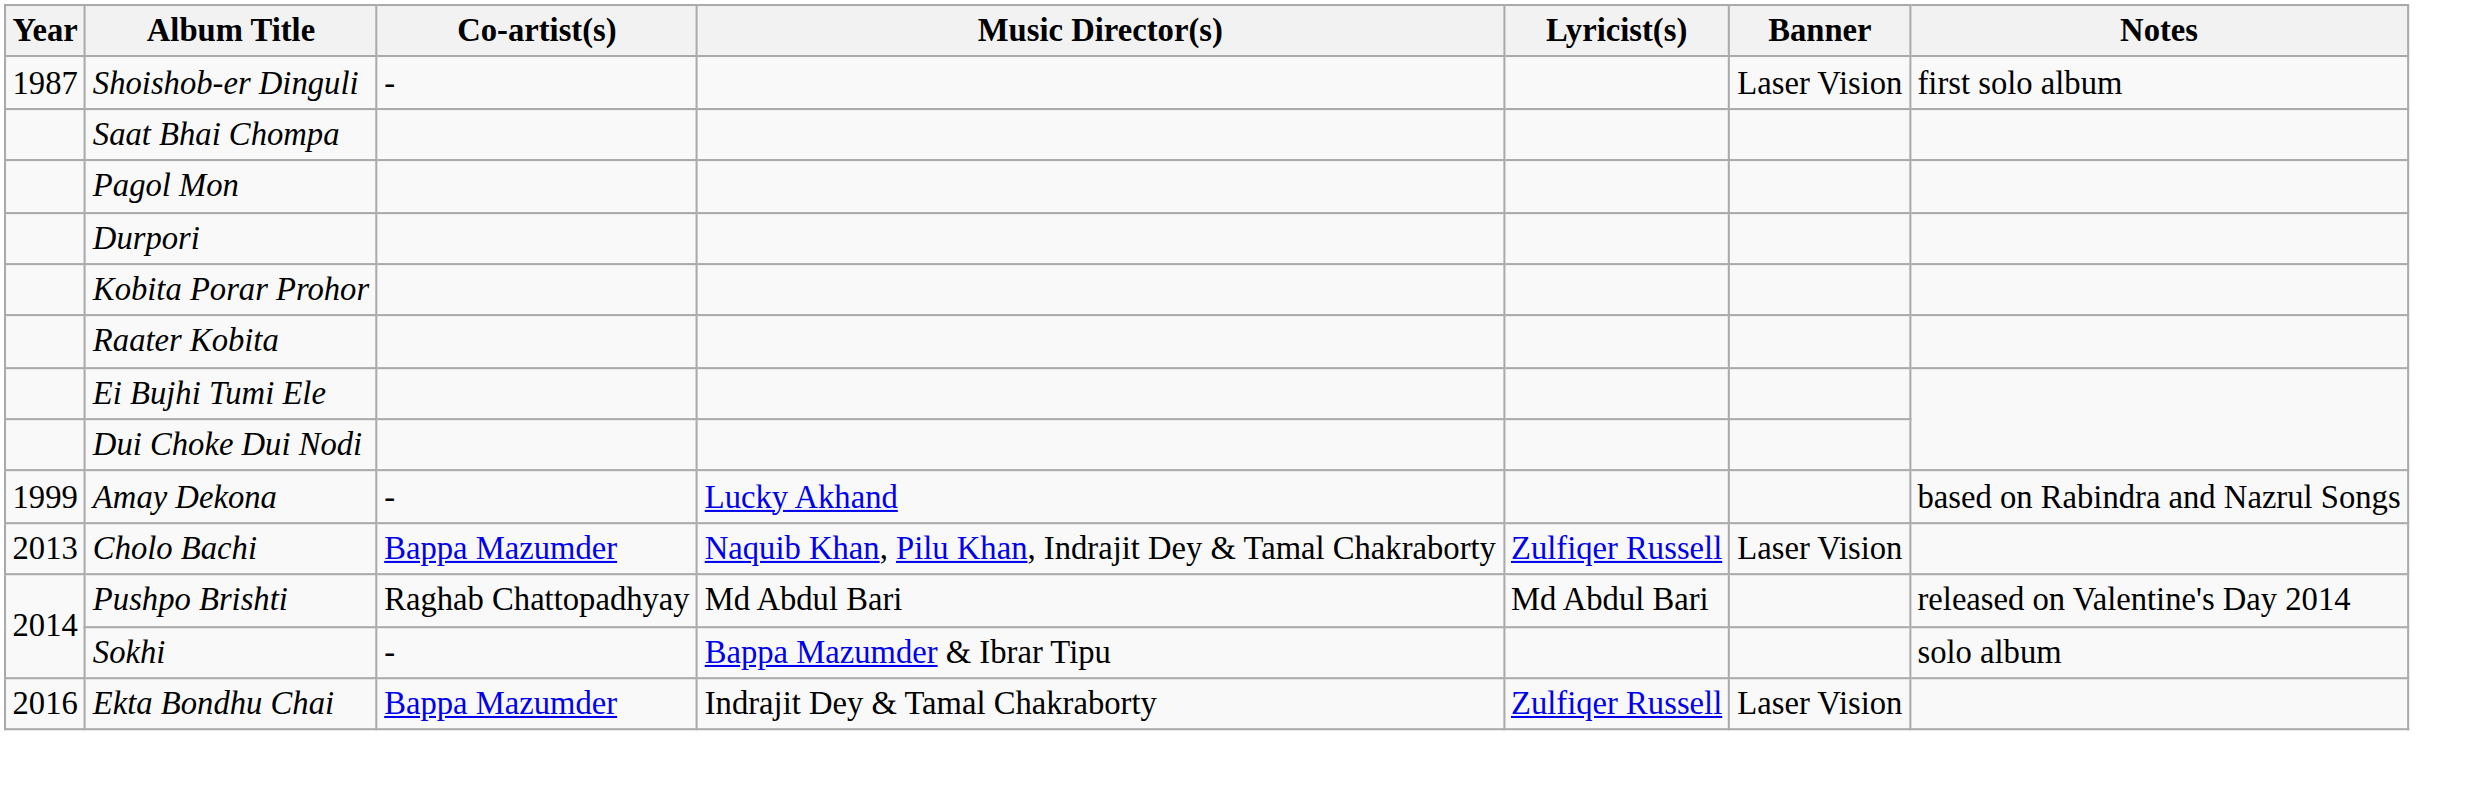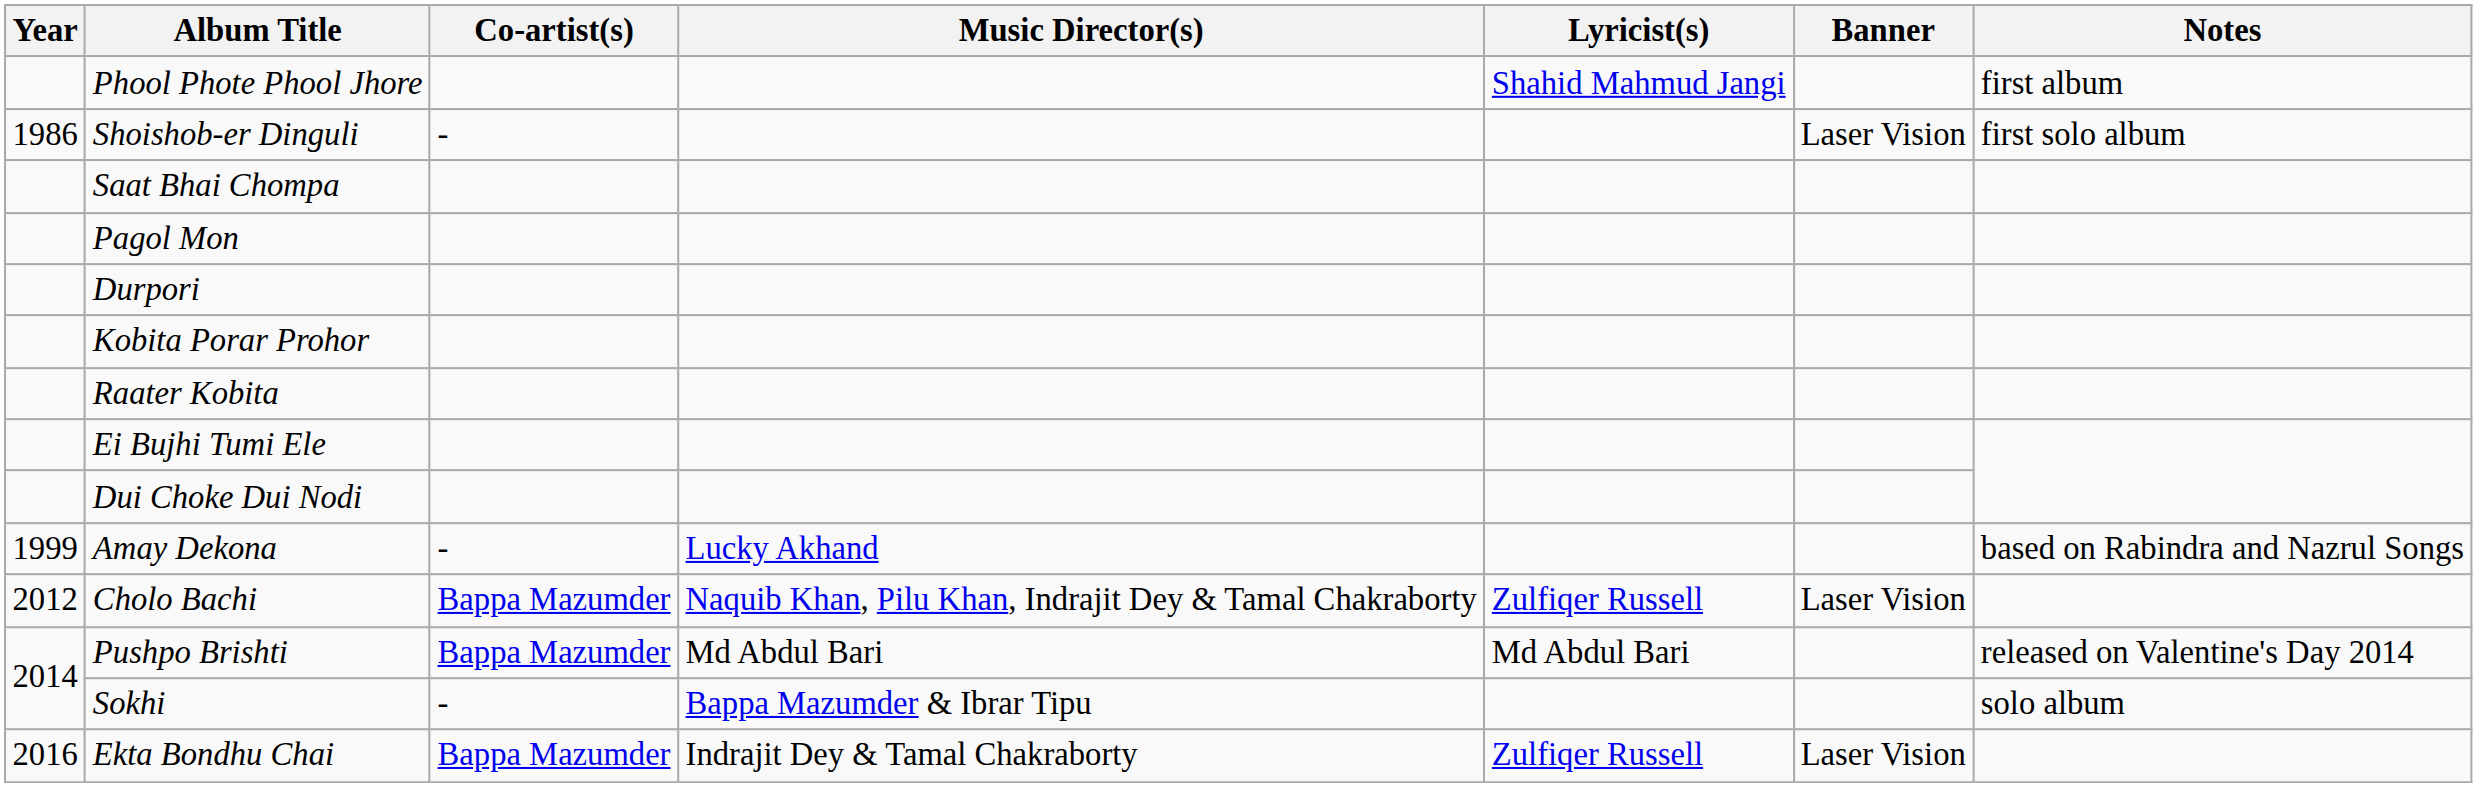+ row: Phool Phote Phool Jhore | Shahid Mahmud Jangi | first album
Shoishob-er Dinguli | Year: 1987 -> 1986
Cholo Bachi | Year: 2013 -> 2012
Pushpo Brishti | Co-artist(s): Raghab Chattopadhyay -> Bappa Mazumder
